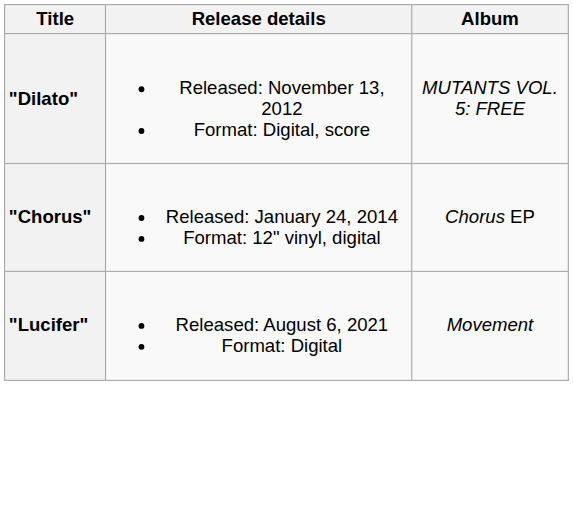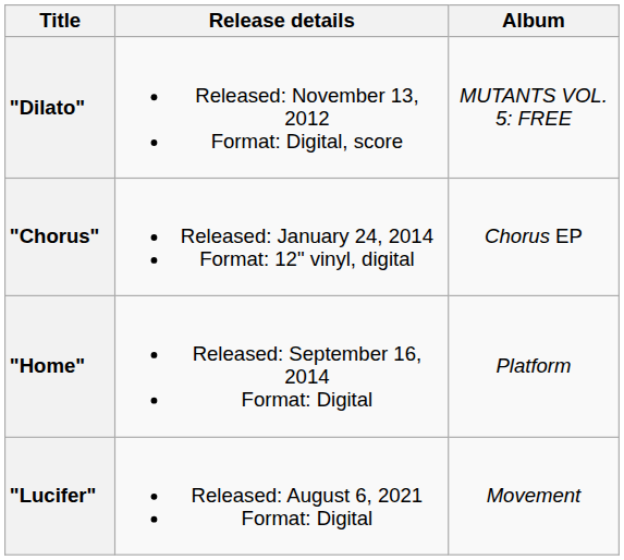+ row: "Home" | Released: September 16, 2014 Format: Digital | Platform
